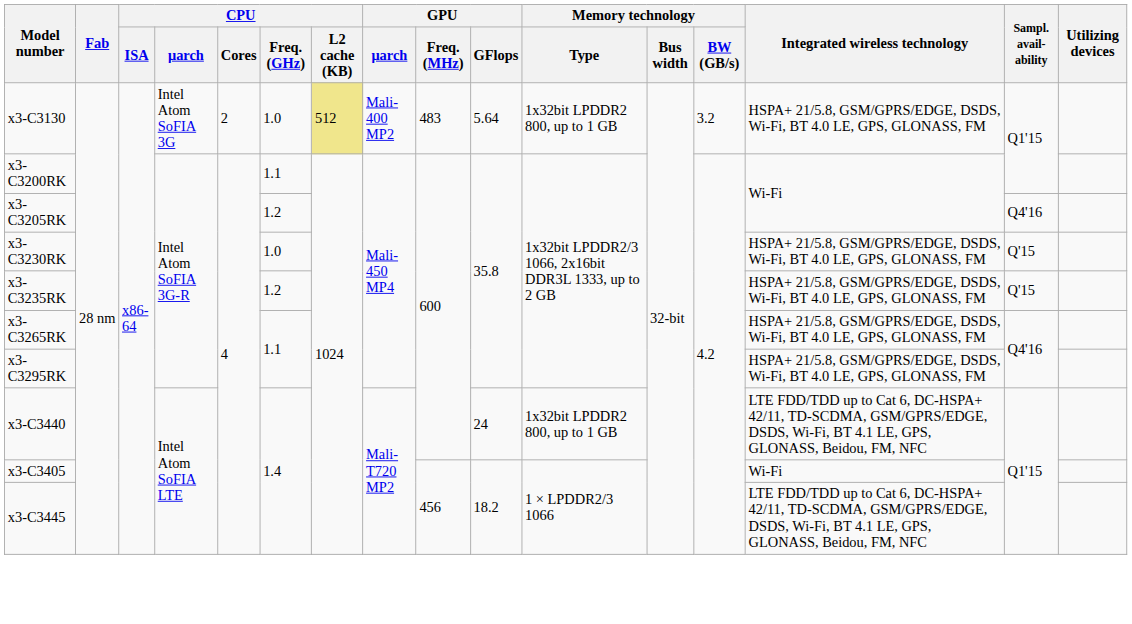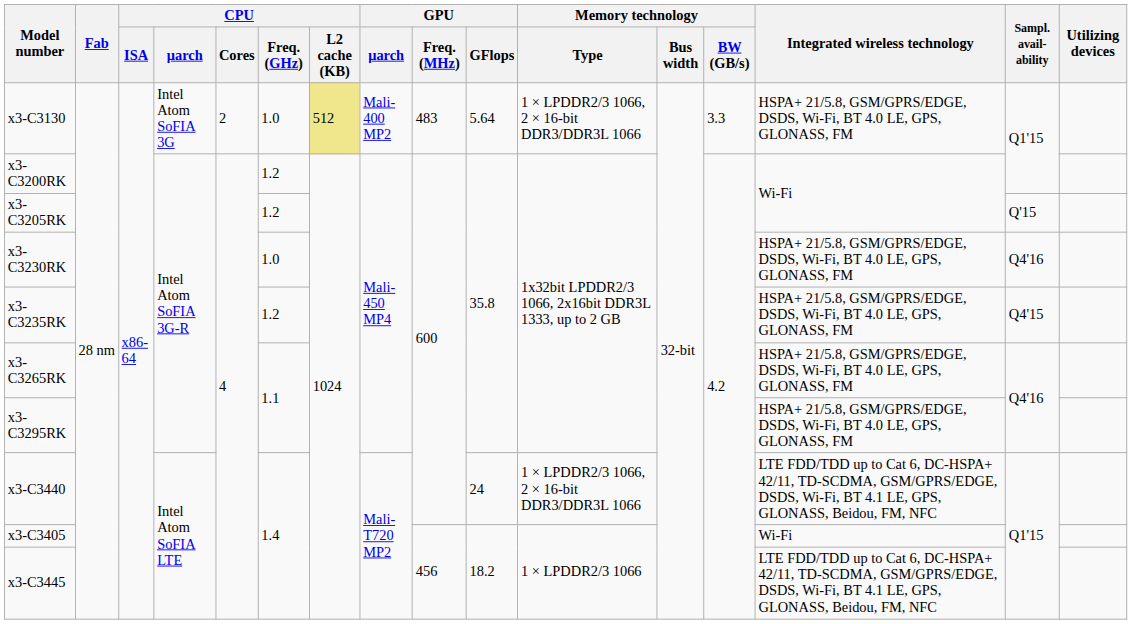x3-C3130 | Memory technology / Type: 1x32bit LPDDR2 800, up to 1 GB -> 1 × LPDDR2/3 1066, 2 × 16-bit DDR3/DDR3L 1066
x3-C3130 | Memory technology / BW (GB/s): 3.2 -> 3.3
x3-C3200RK | CPU / Freq. (GHz): 1.1 -> 1.2
x3-C3205RK | Sampl. avail-ability: Q4'16 -> Q'15
x3-C3230RK | Sampl. avail-ability: Q'15 -> Q4'16
x3-C3235RK | Sampl. avail-ability: Q'15 -> Q4'15
x3-C3440 | Memory technology / Type: 1x32bit LPDDR2 800, up to 1 GB -> 1 × LPDDR2/3 1066, 2 × 16-bit DDR3/DDR3L 1066
